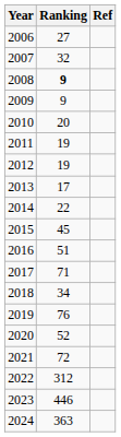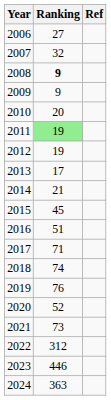2011 | Ranking: no background -> lightgreen background
2014 | Ranking: 22 -> 21
2018 | Ranking: 34 -> 74
2021 | Ranking: 72 -> 73
